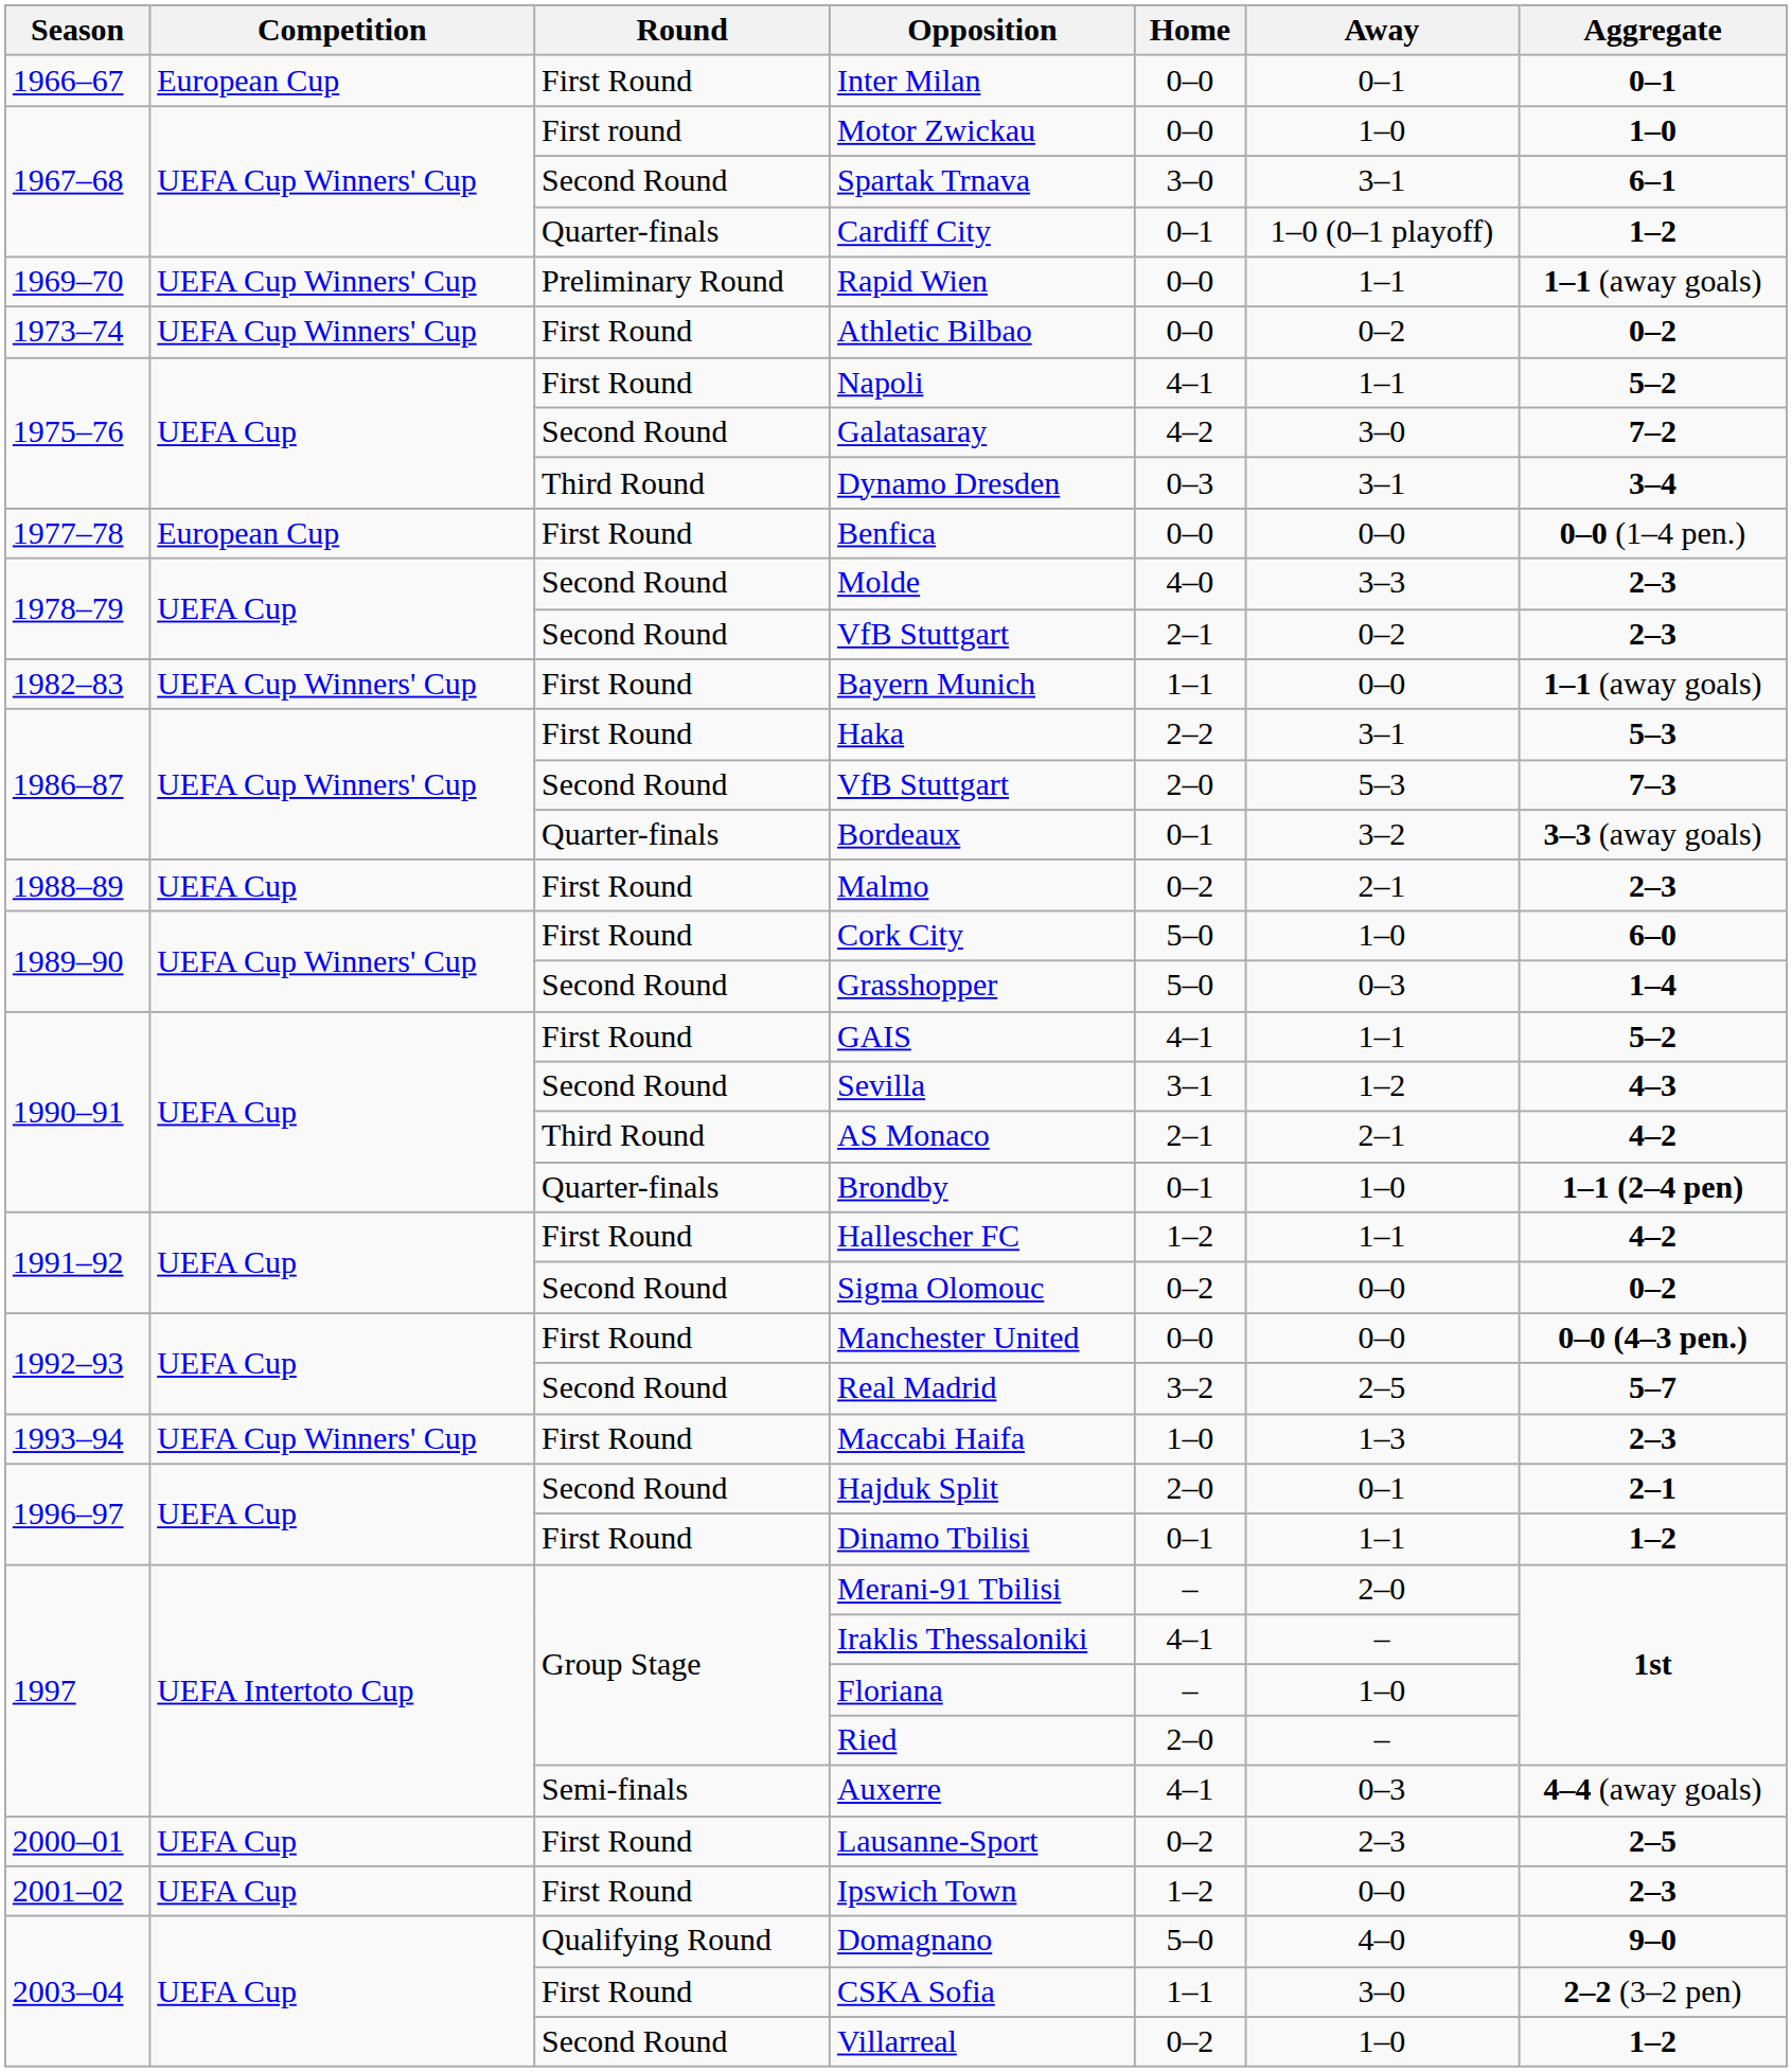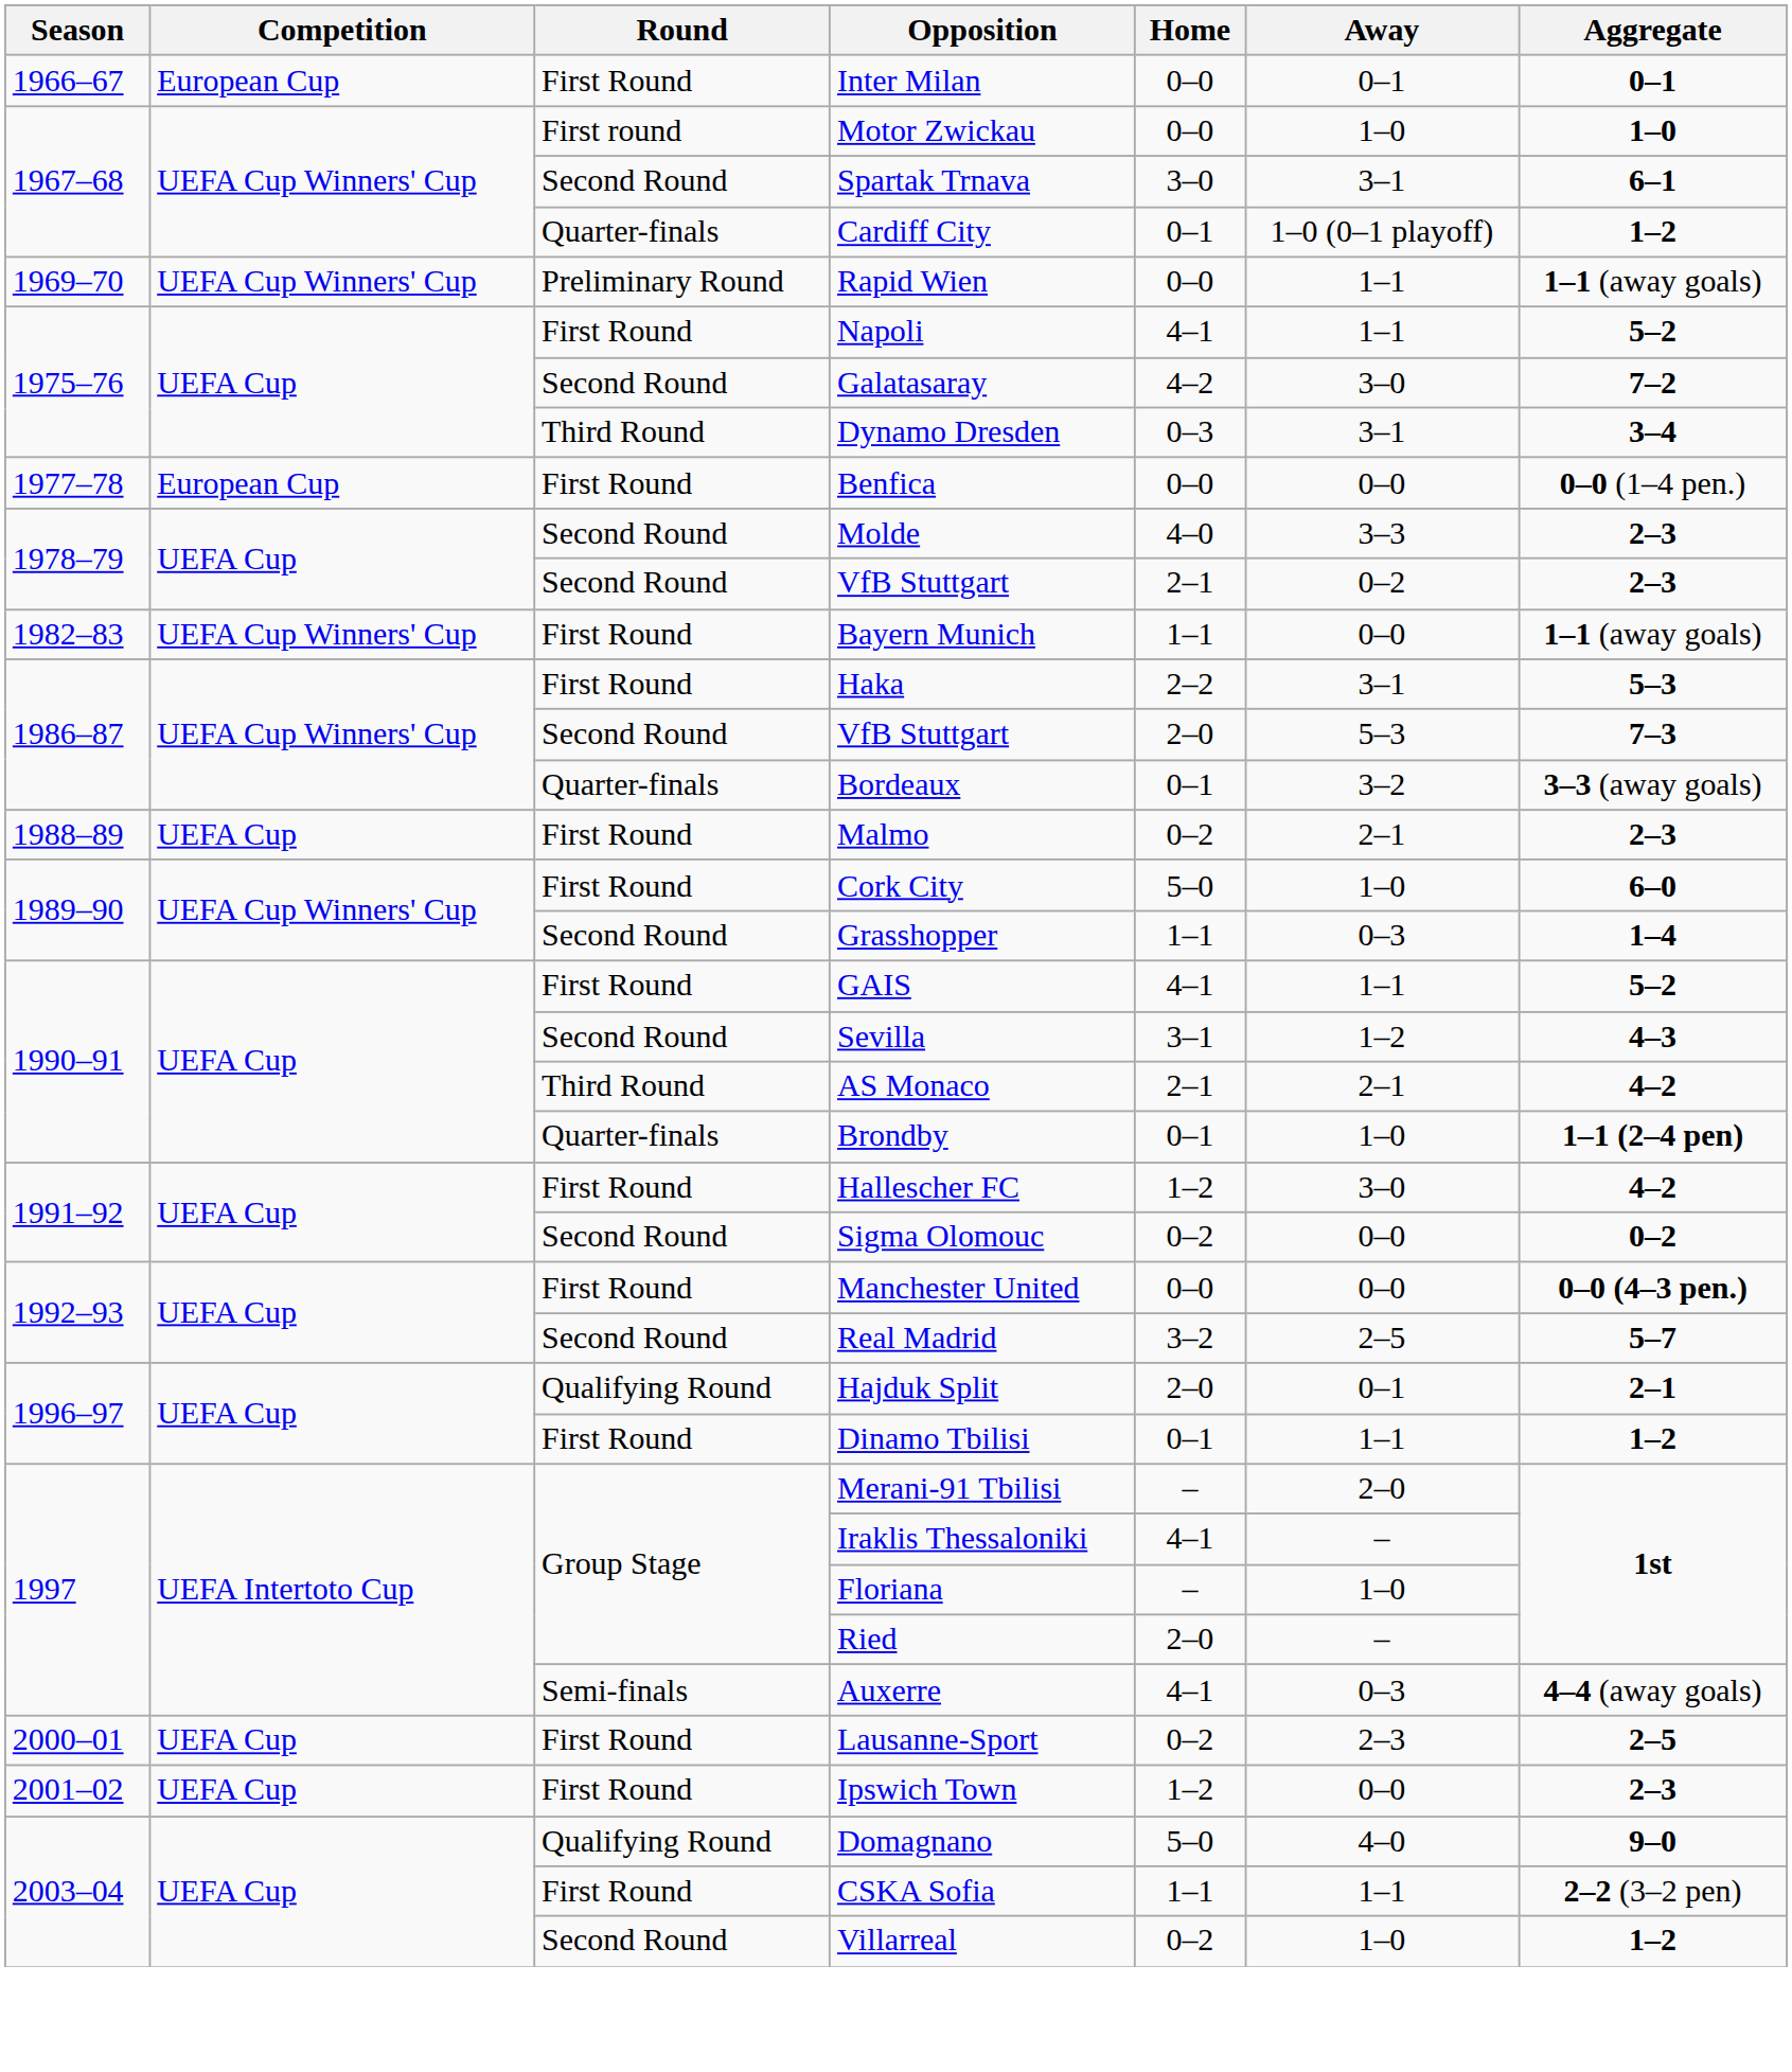- row: 1973–74 | UEFA Cup Winners' Cup | First Round | Athletic Bilbao | 0–0 | 0–2 | 0–2
Grasshopper | Home: 5–0 -> 1–1
Hallescher FC | Away: 1–1 -> 3–0
- row: 1993–94 | UEFA Cup Winners' Cup | First Round | Maccabi Haifa | 1–0 | 1–3 | 2–3
Hajduk Split | Round: Second Round -> Qualifying Round
CSKA Sofia | Away: 3–0 -> 1–1
